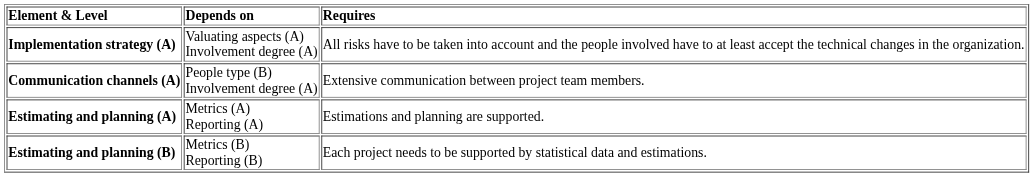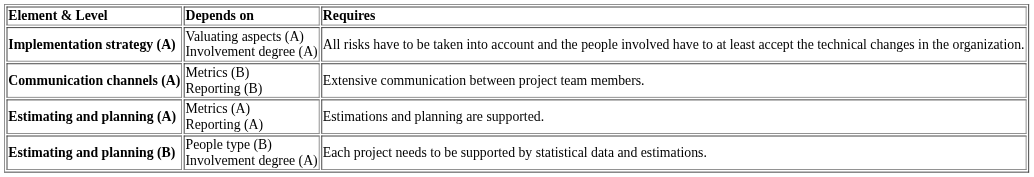Communication channels (A) | Depends on: People type (B) Involvement degree (A) -> Metrics (B) Reporting (B)
Estimating and planning (B) | Depends on: Metrics (B) Reporting (B) -> People type (B) Involvement degree (A)
